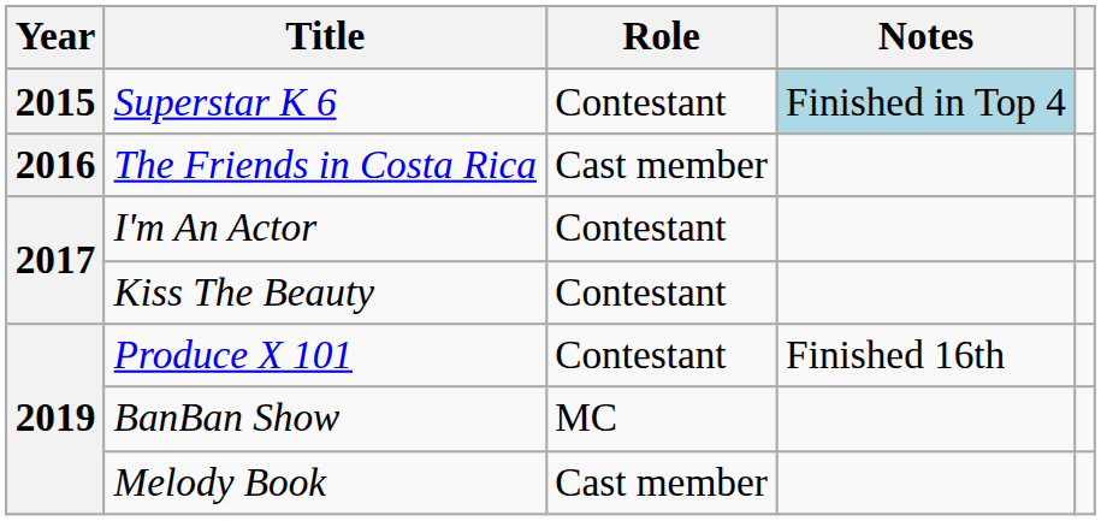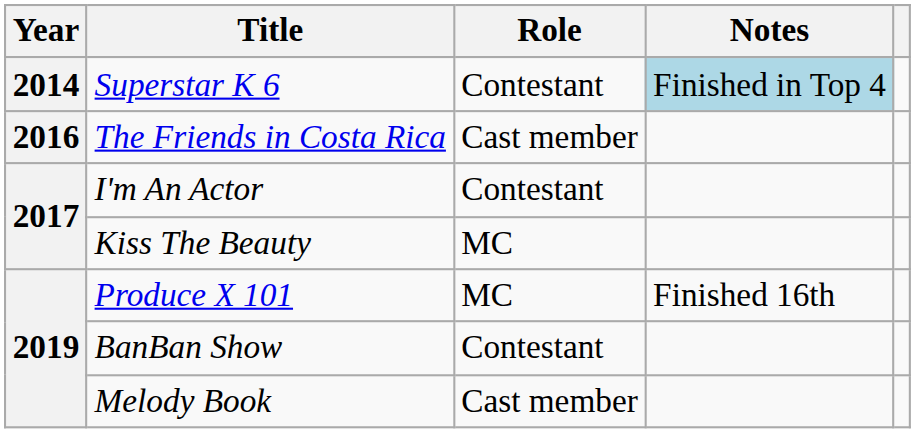Superstar K 6 | Year: 2015 -> 2014
Kiss The Beauty | Role: Contestant -> MC
Produce X 101 | Role: Contestant -> MC
BanBan Show | Role: MC -> Contestant
